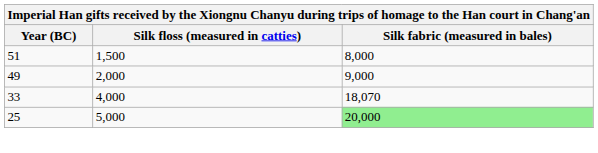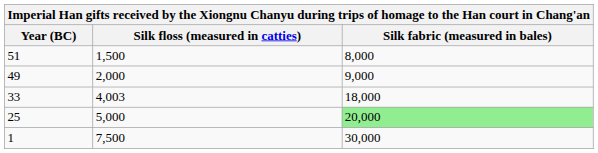33 | Silk floss (measured in catties): 4,000 -> 4,003
33 | Silk fabric (measured in bales): 18,070 -> 18,000
+ row: 1 | 7,500 | 30,000
